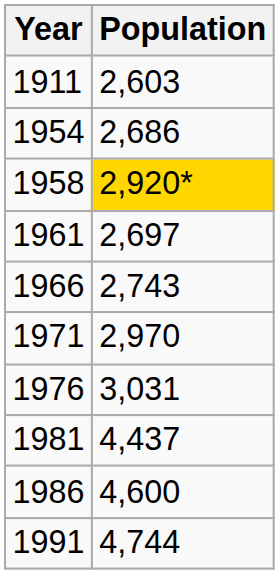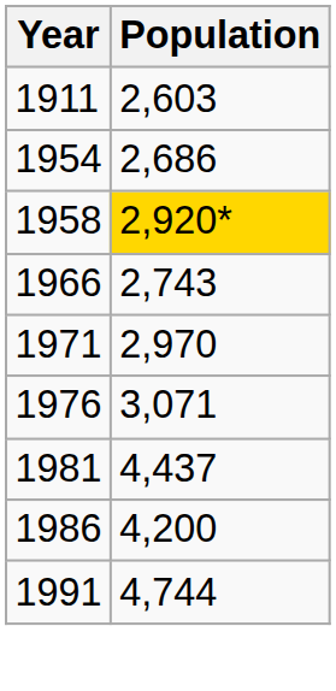- row: 1961 | 2,697
1976 | Population: 3,031 -> 3,071
1986 | Population: 4,600 -> 4,200
